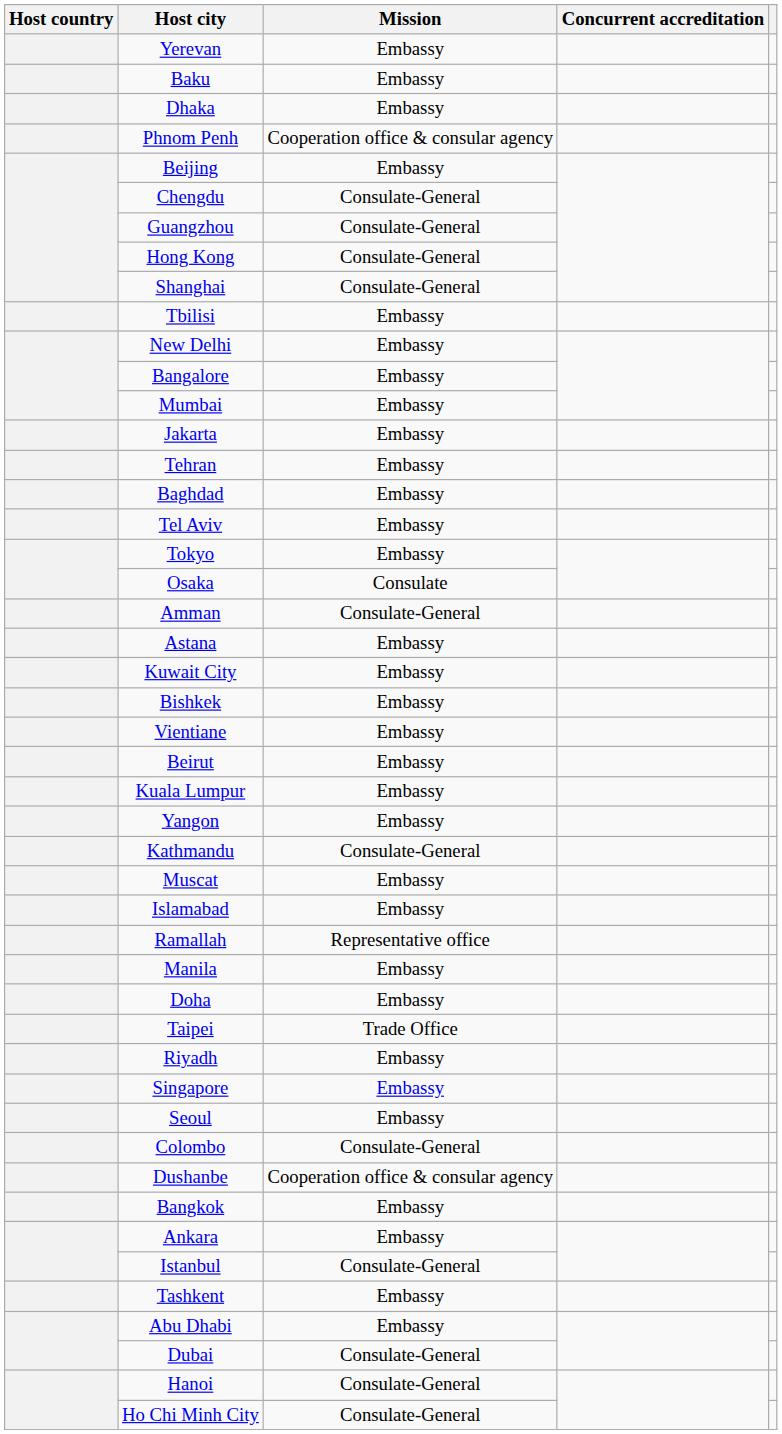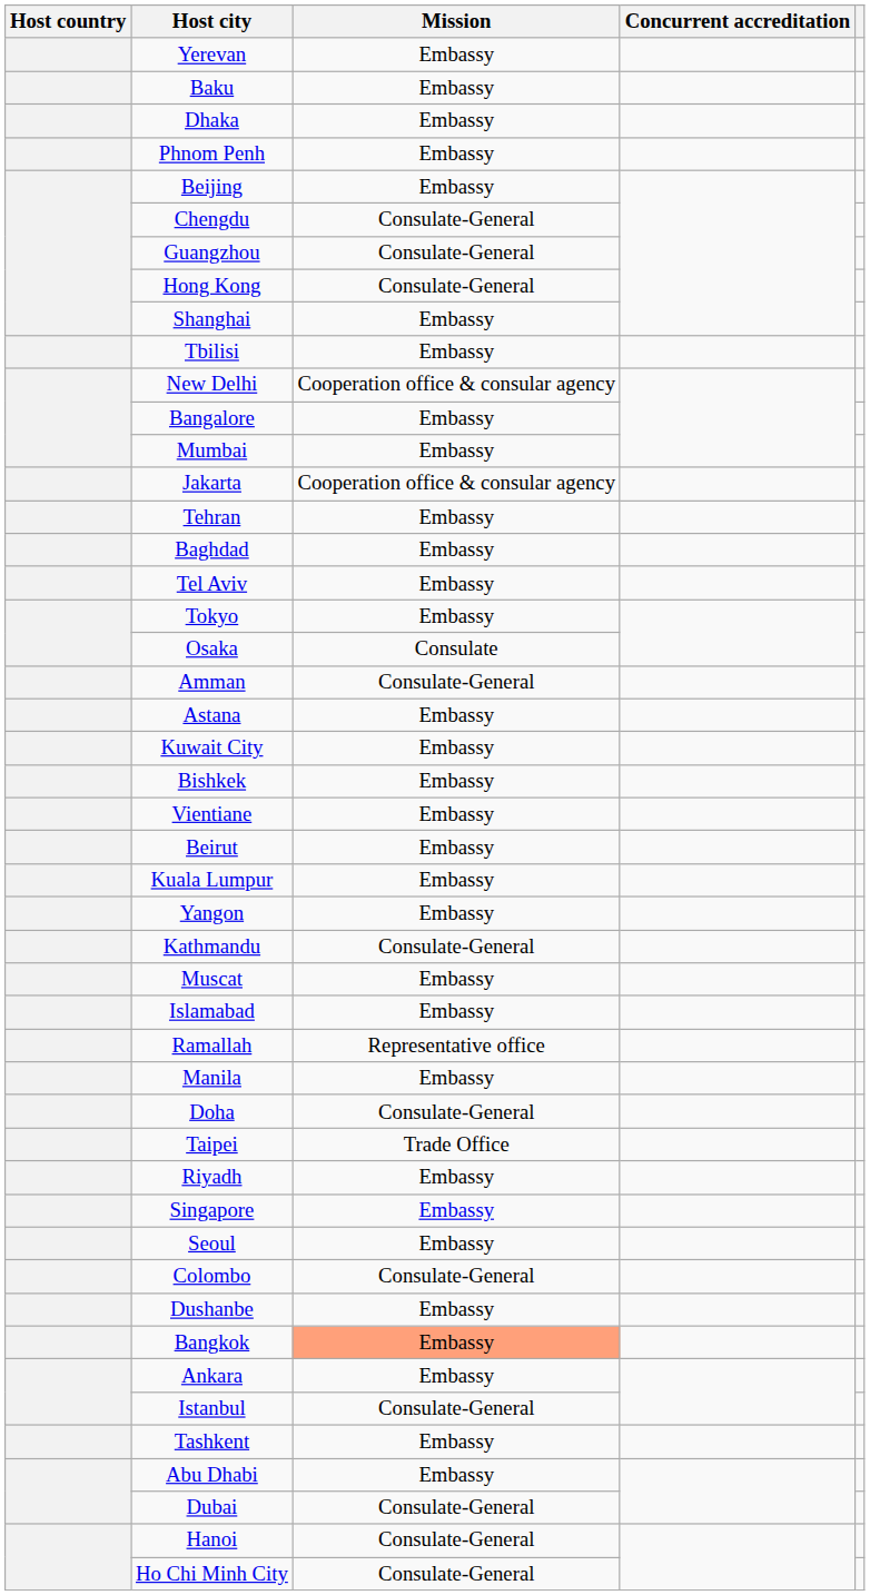Phnom Penh | Mission: Cooperation office & consular agency -> Embassy
Shanghai | Mission: Consulate-General -> Embassy
New Delhi | Mission: Embassy -> Cooperation office & consular agency
Jakarta | Mission: Embassy -> Cooperation office & consular agency
Doha | Mission: Embassy -> Consulate-General
Dushanbe | Mission: Cooperation office & consular agency -> Embassy
Bangkok | Mission: no background -> lightsalmon background
